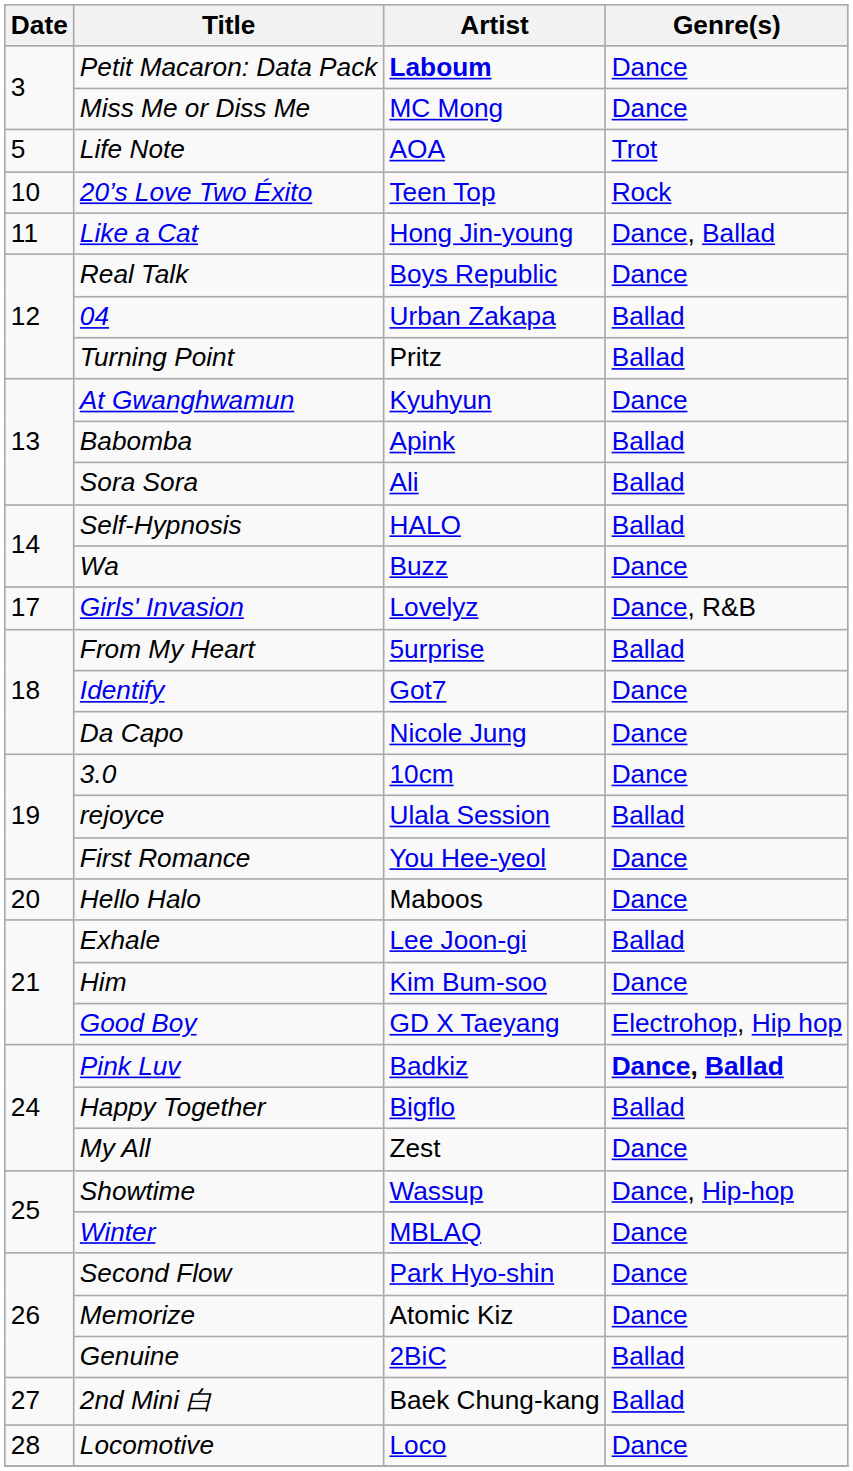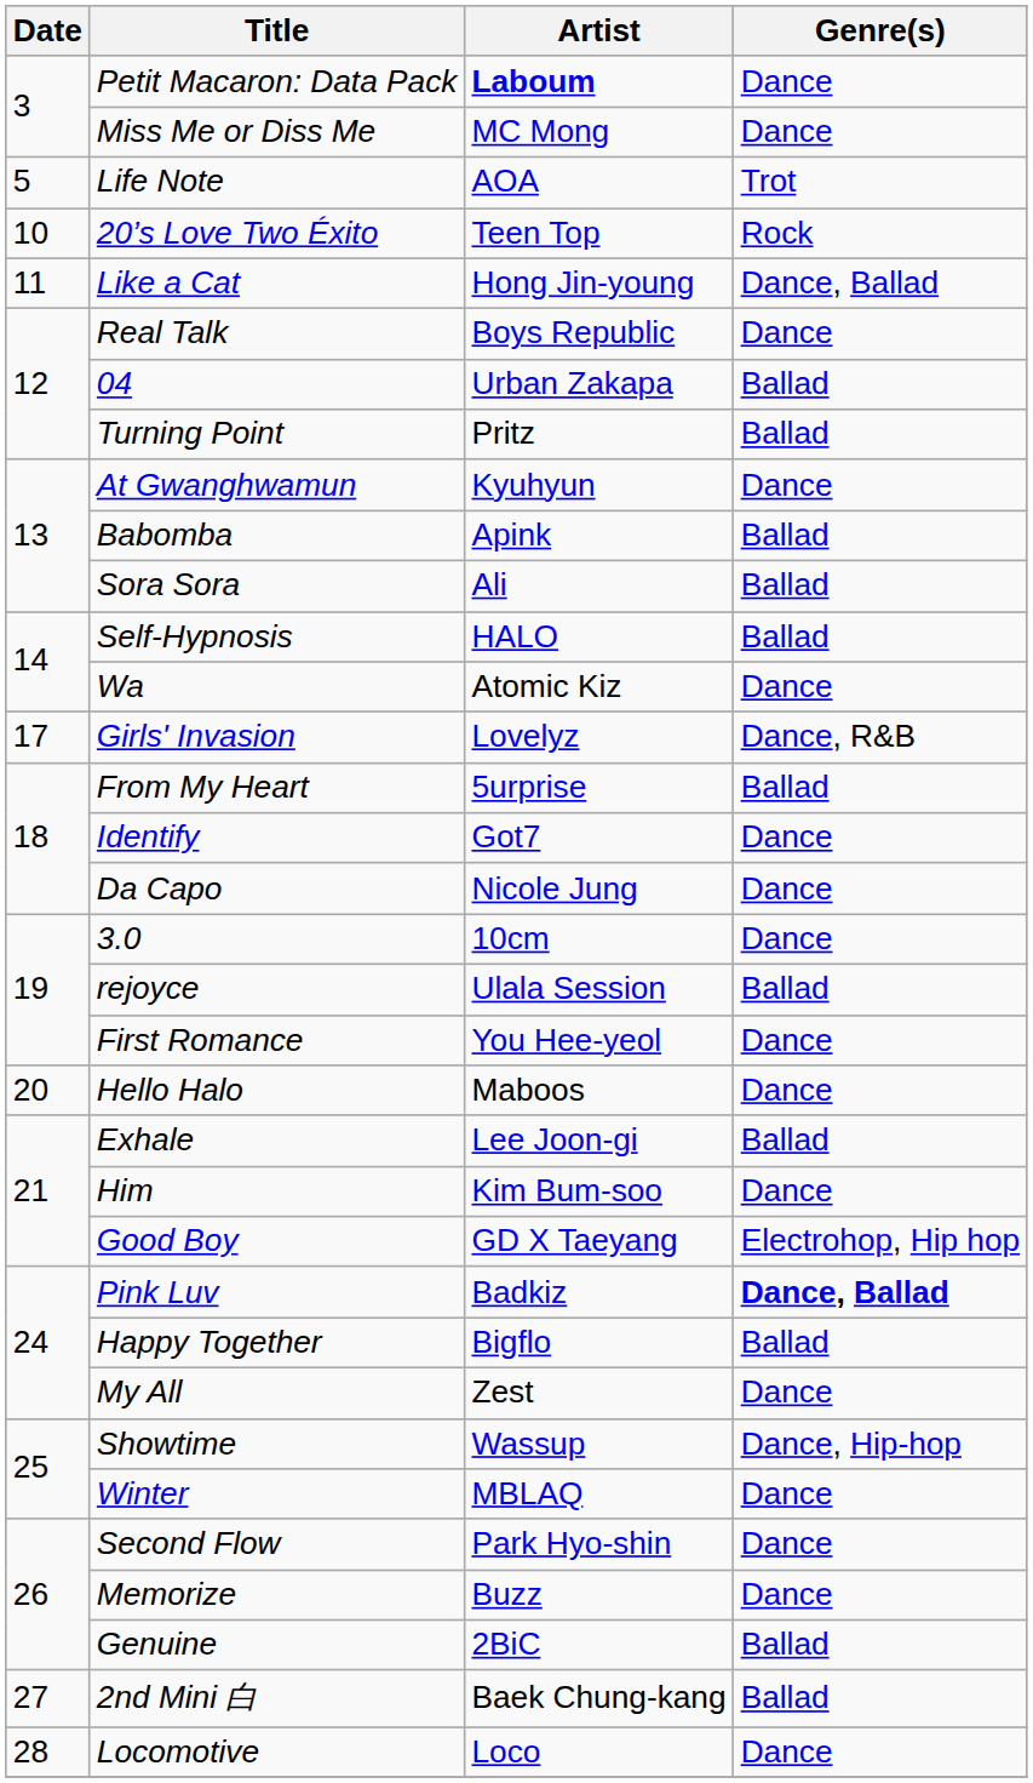Wa | Artist: Buzz -> Atomic Kiz
Memorize | Artist: Atomic Kiz -> Buzz
